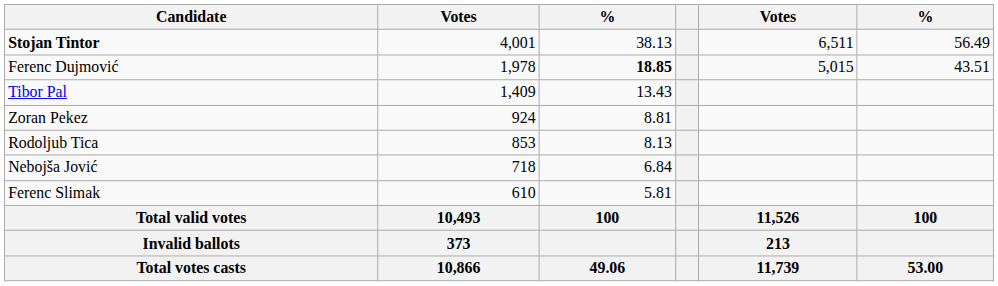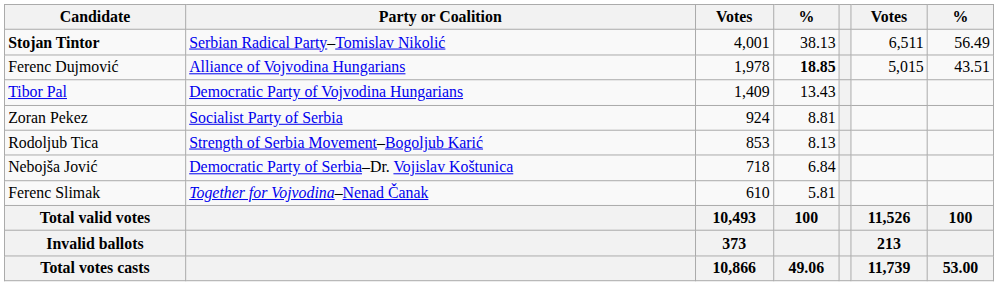+ column: Party or Coalition | Serbian Radical Party–Tomislav Nikolić | Alliance of Vojvodina Hungarians | Democratic Party of Vojvodina Hungarians | Socialist Party of Serbia | Strength of Serbia Movement–Bogoljub Karić | Democratic Party of Serbia–Dr. Vojislav Koštunica | Together for Vojvodina–Nenad Čanak
